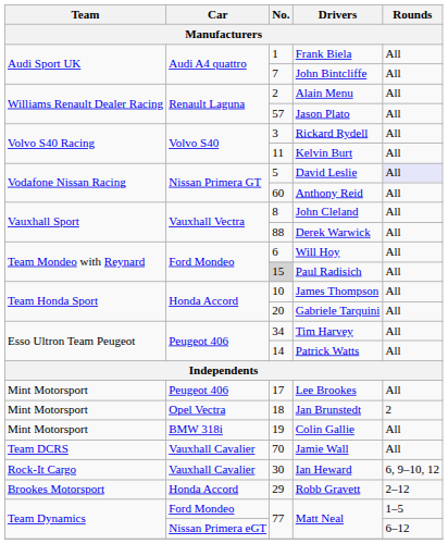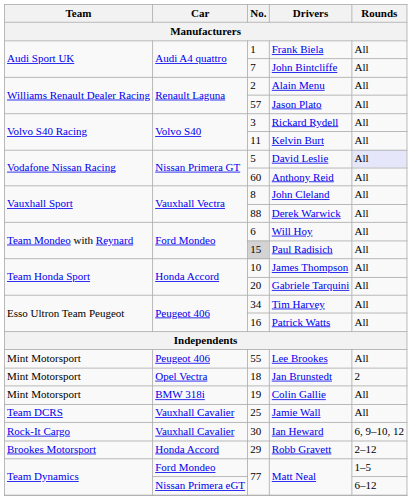Patrick Watts | No.: 14 -> 16
Lee Brookes | No.: 17 -> 55
Jamie Wall | No.: 70 -> 25
